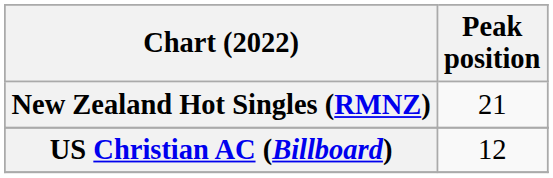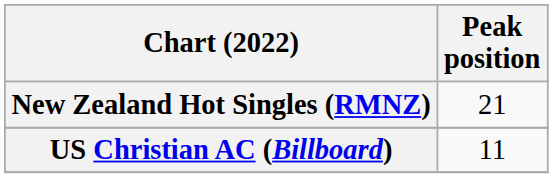US Christian AC (Billboard) | Peak position: 12 -> 11
